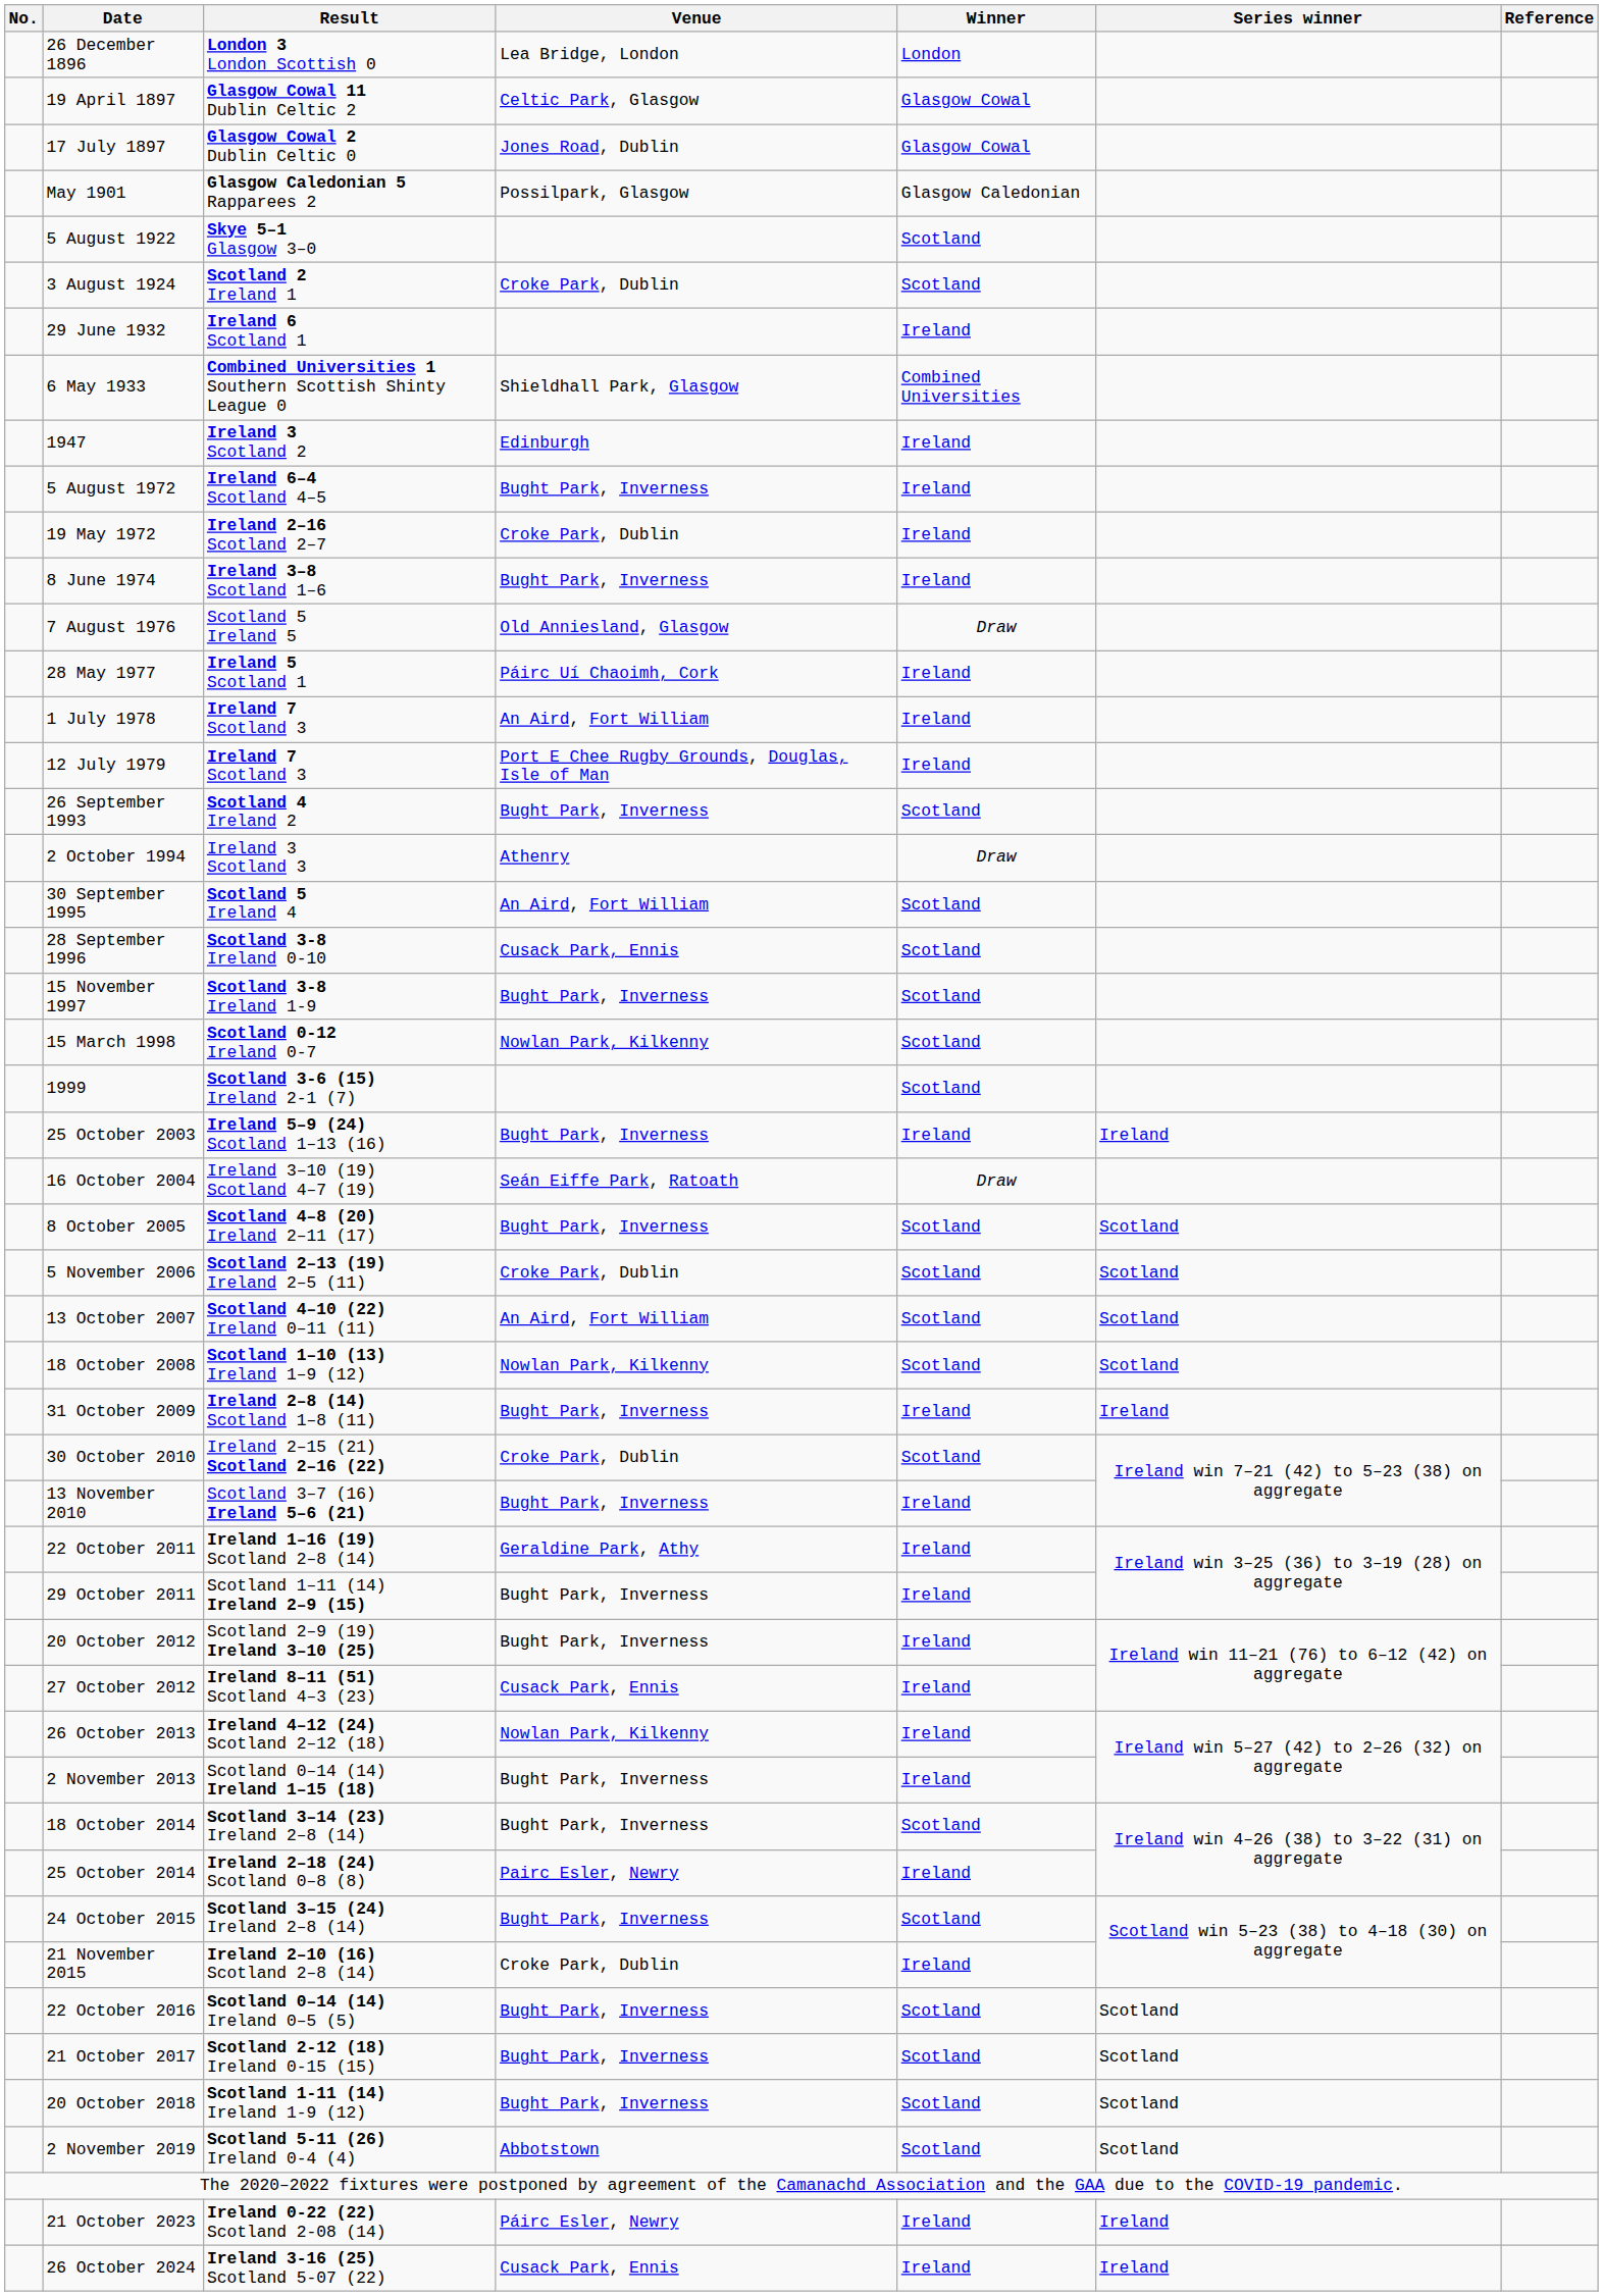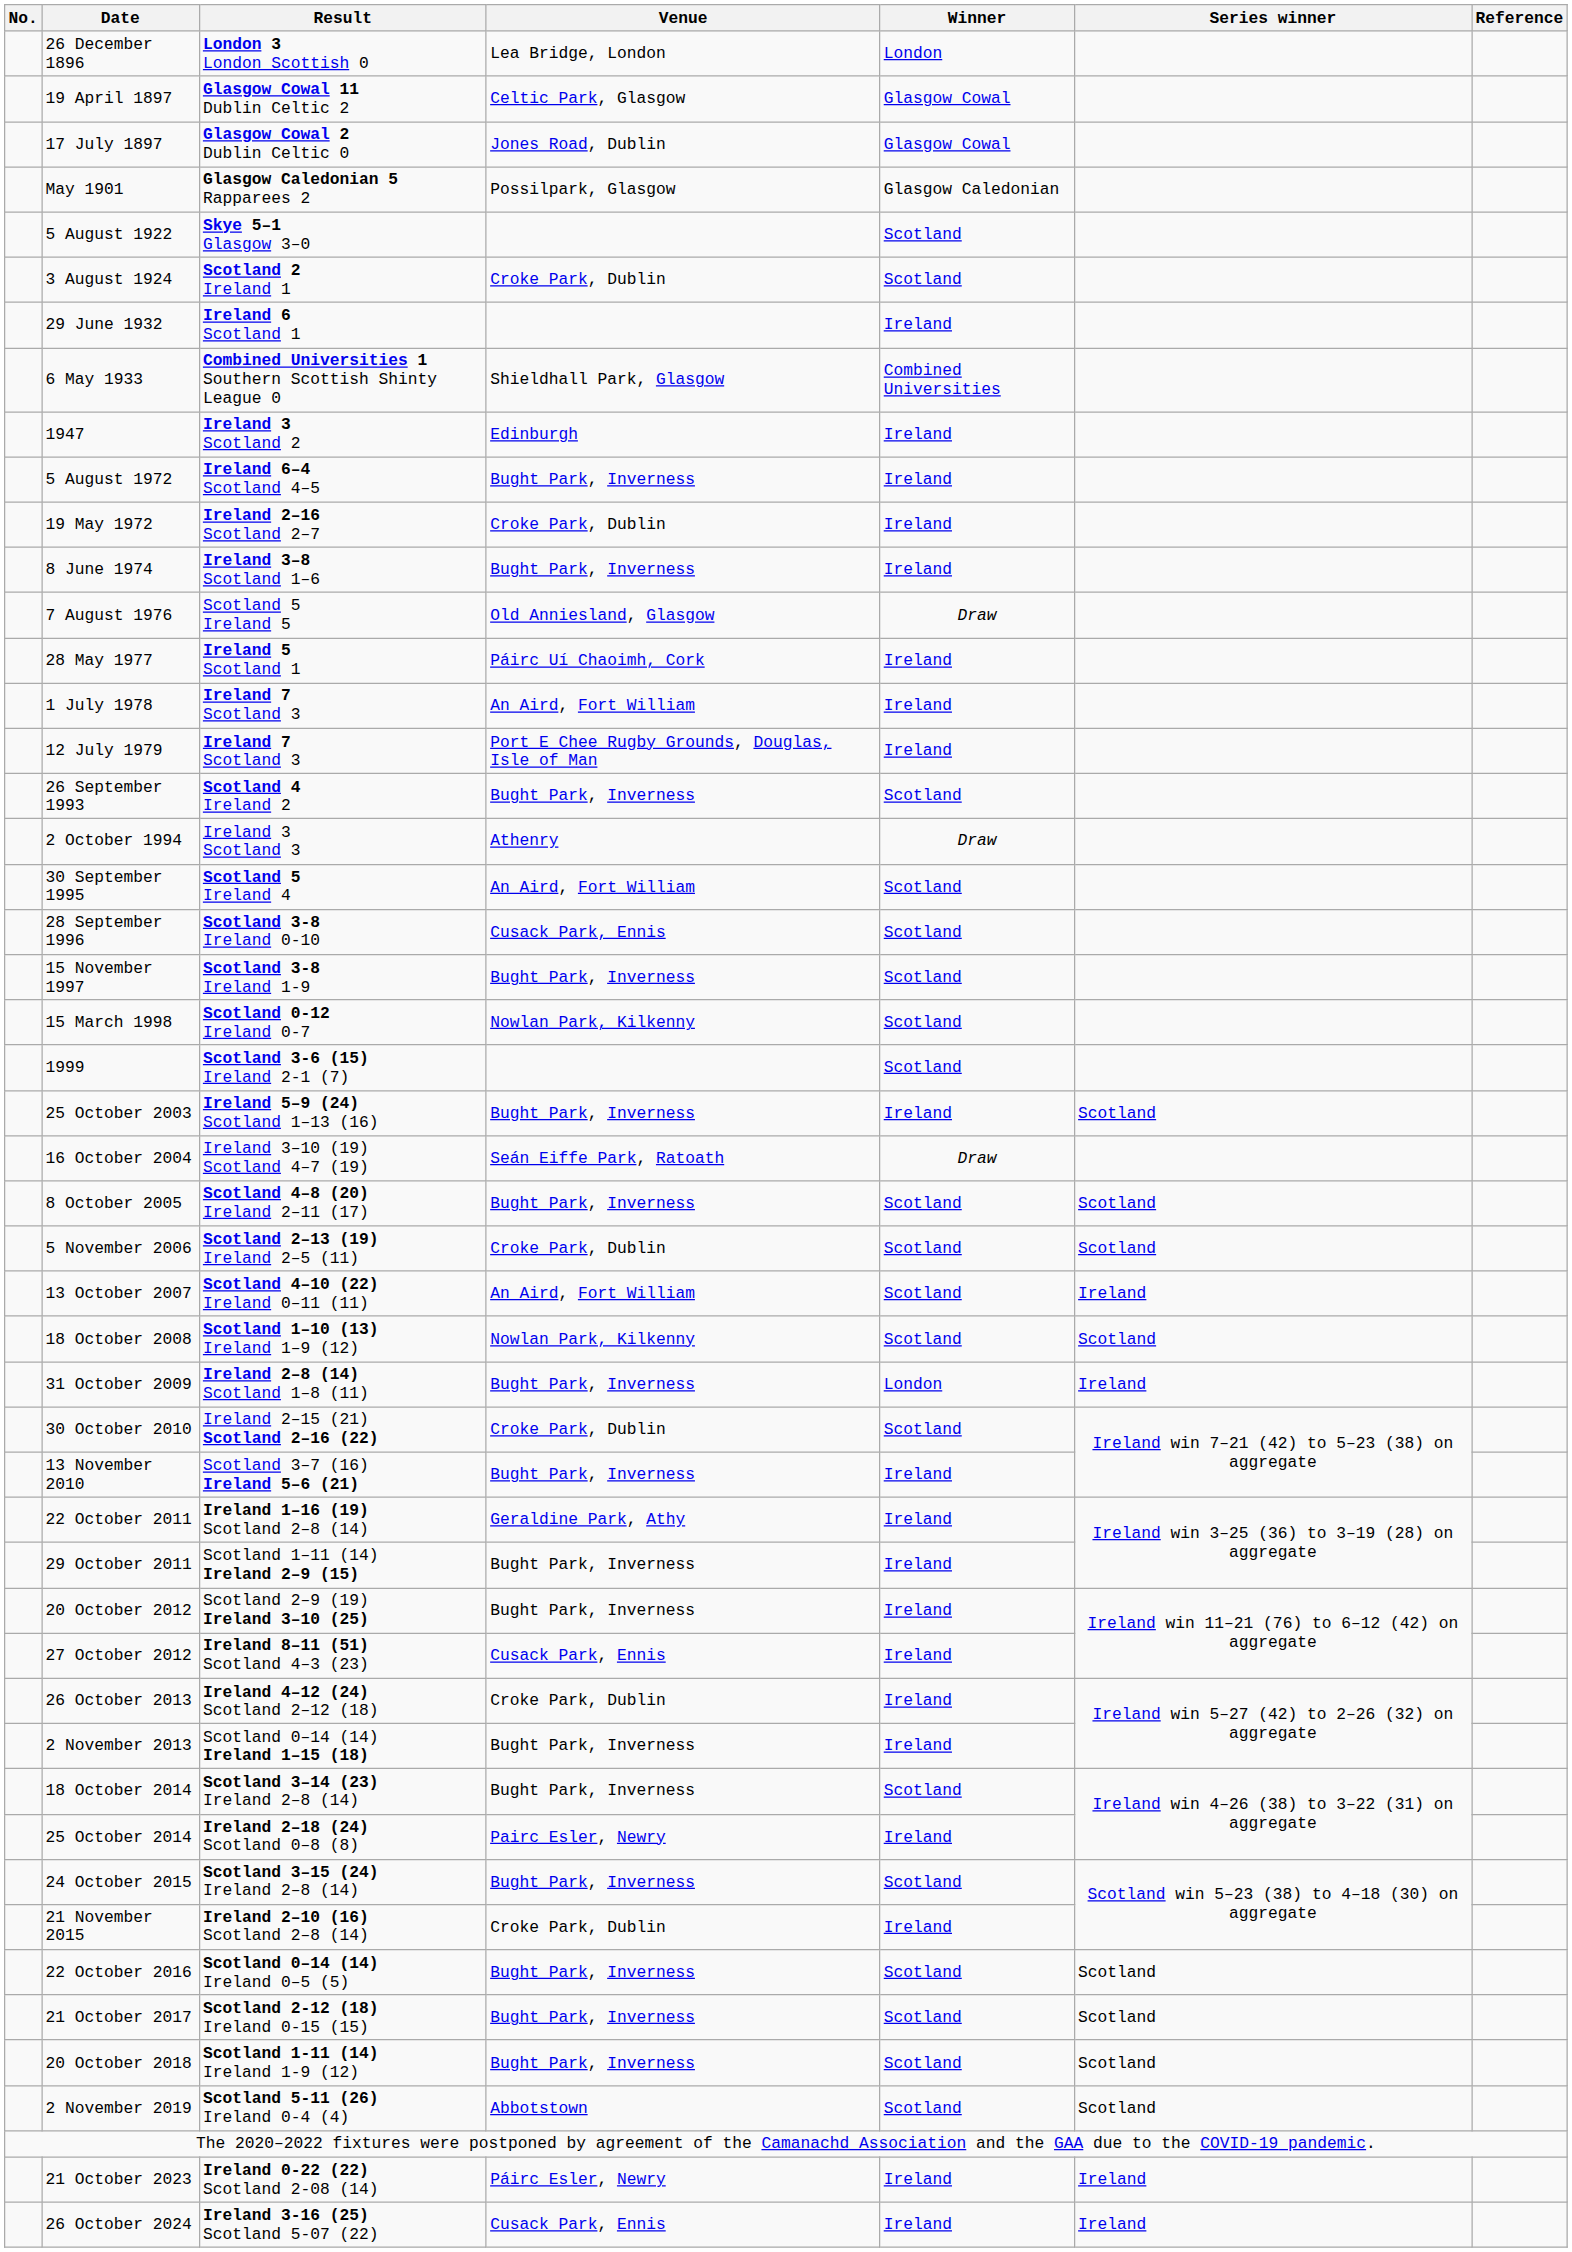25 October 2003 | Series winner: Ireland -> Scotland
13 October 2007 | Series winner: Scotland -> Ireland
31 October 2009 | Winner: Ireland -> London
26 October 2013 | Venue: Nowlan Park, Kilkenny -> Croke Park, Dublin
